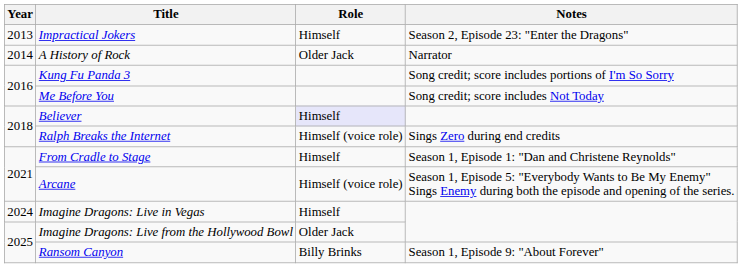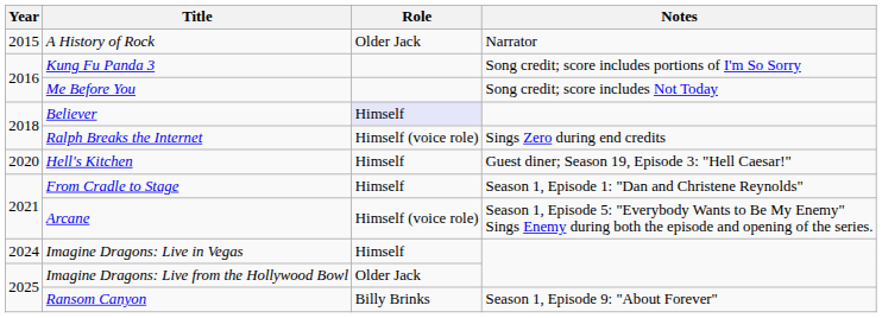- row: 2013 | Impractical Jokers | Himself | Season 2, Episode 23: "Enter the Dragons"
A History of Rock | Year: 2014 -> 2015
+ row: 2020 | Hell's Kitchen | Himself | Guest diner; Season 19, Episode 3: "Hell Caesar!"
